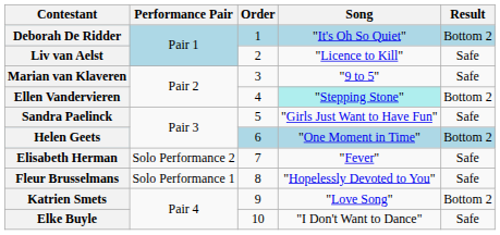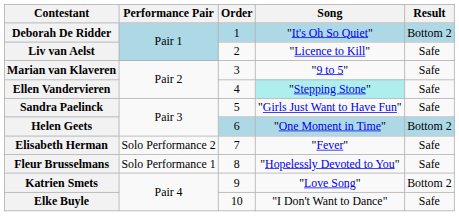Ellen Vandervieren | Result: Bottom 2 -> Safe
